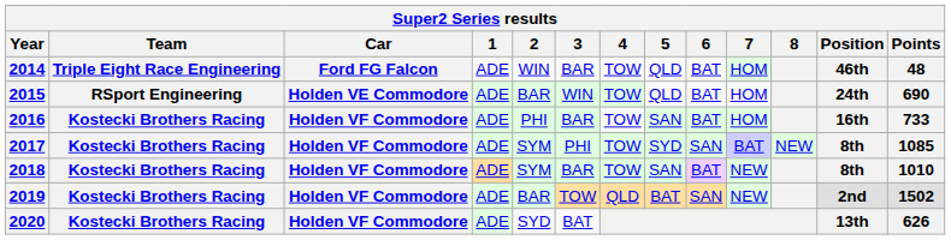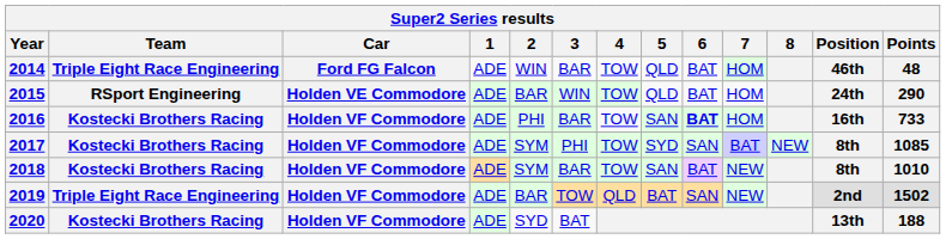2015 | Points: 690 -> 290
2016 | 6: normal -> bold
2019 | Team: Kostecki Brothers Racing -> Triple Eight Race Engineering
2020 | Points: 626 -> 188
